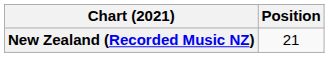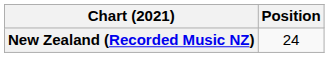New Zealand (Recorded Music NZ) | Position: 21 -> 24
